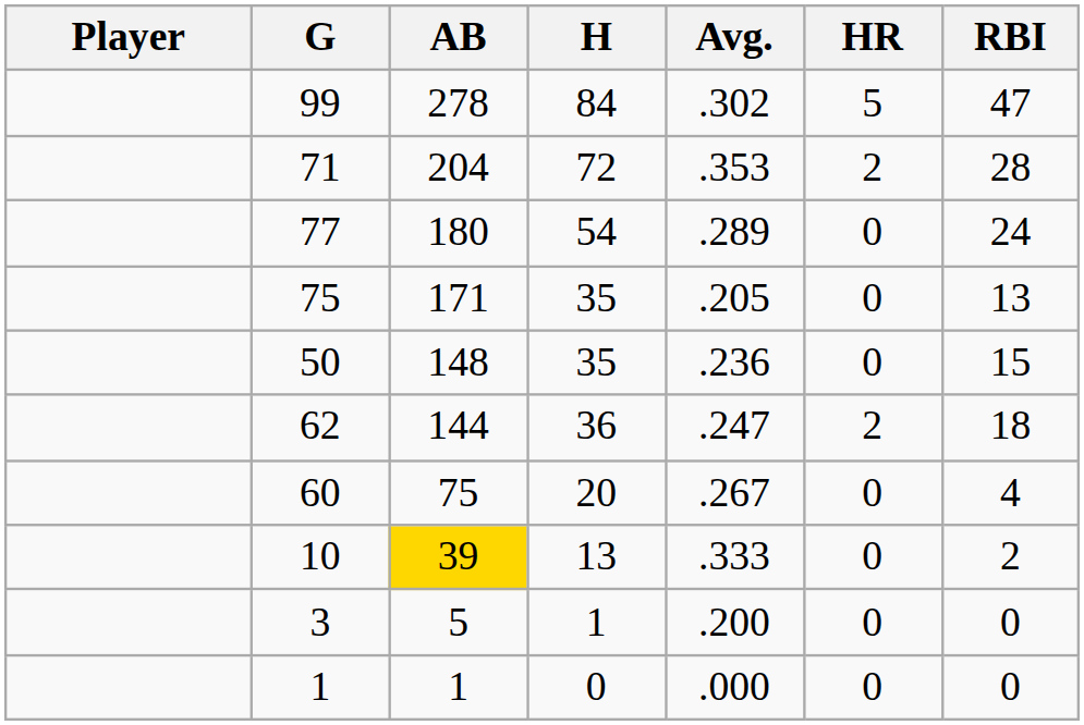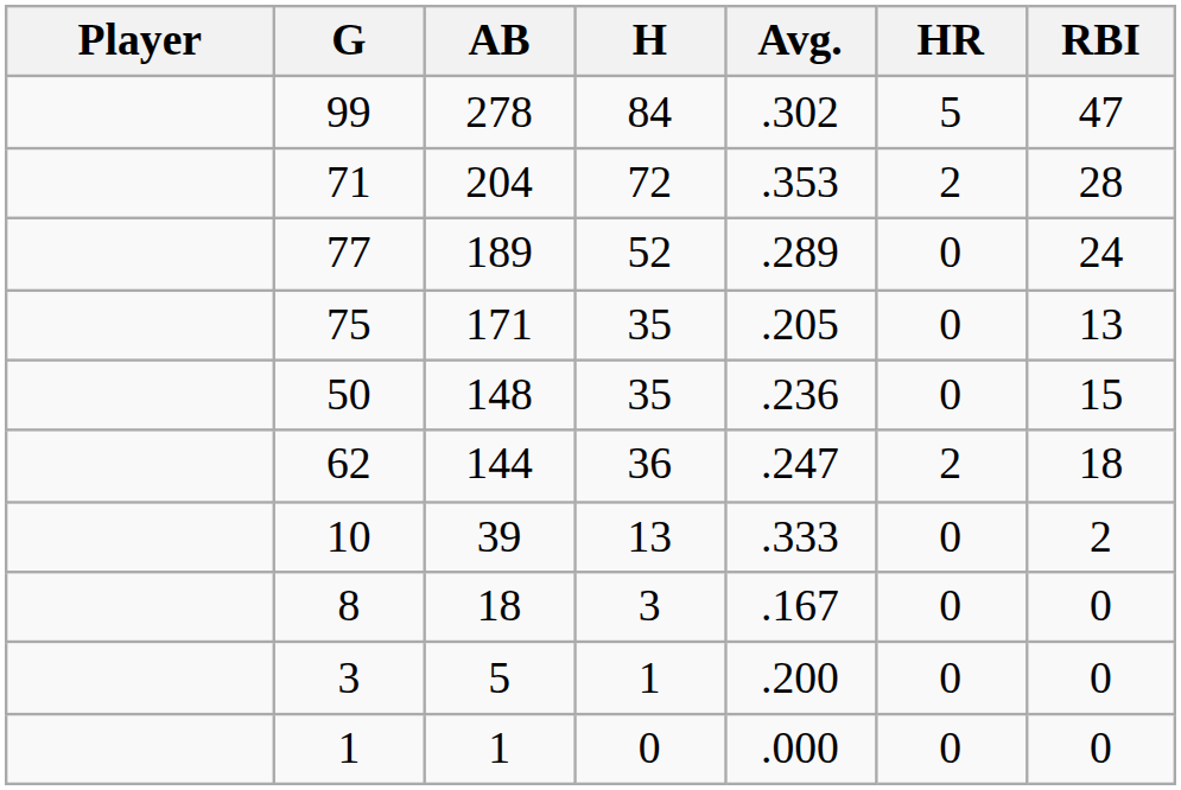77 | AB: 180 -> 189
77 | H: 54 -> 52
- row: 60 | 75 | 20 | .267 | 0 | 4
10 | AB: gold background -> no background
+ row: 8 | 18 | 3 | .167 | 0 | 0
